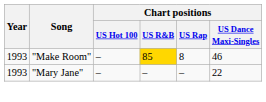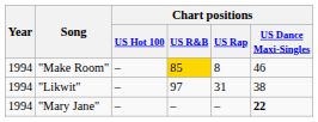"Make Room" | Year: 1993 -> 1994
+ row: 1994 | "Likwit" | – | 97 | 31 | 38
"Mary Jane" | Year: 1993 -> 1994
"Mary Jane" | Chart positions / US Dance Maxi-Singles: normal -> bold
